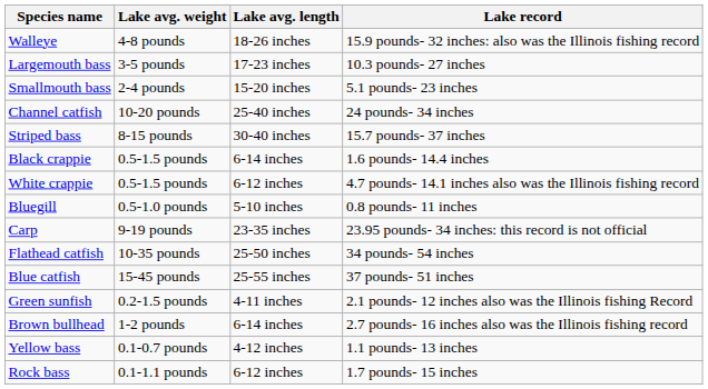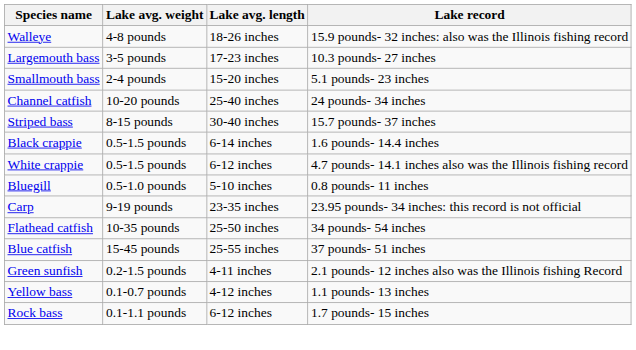- row: Brown bullhead | 1-2 pounds | 6-14 inches | 2.7 pounds- 16 inches also was the Illinois fishing record
